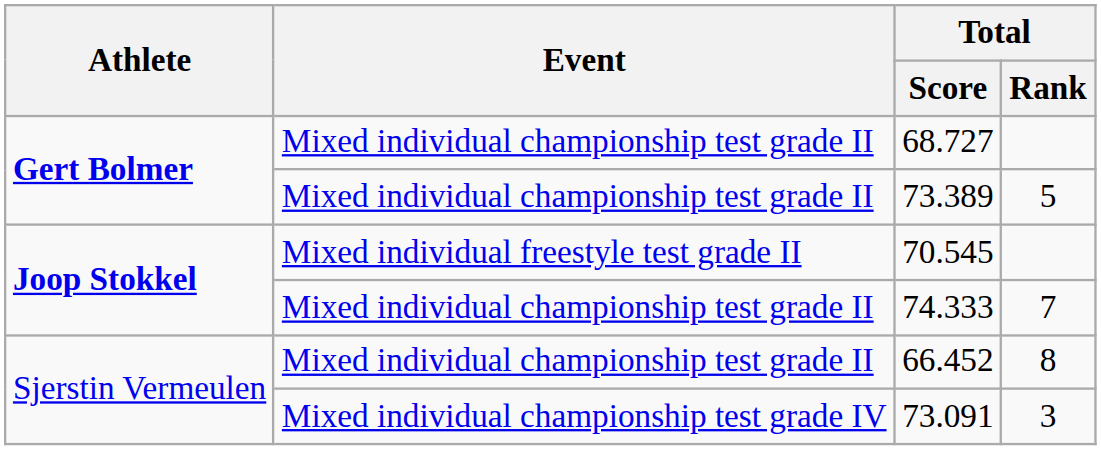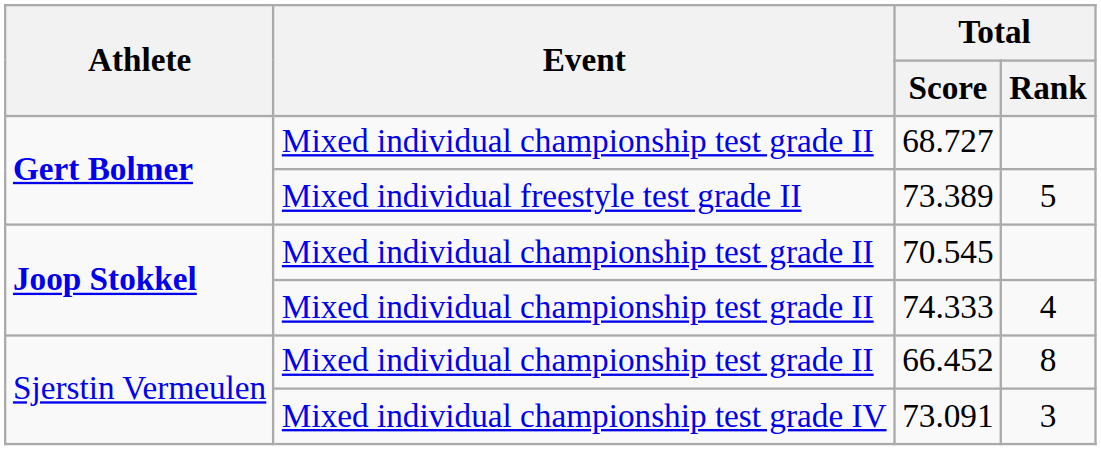73.389 | Event: Mixed individual championship test grade II -> Mixed individual freestyle test grade II
70.545 | Event: Mixed individual freestyle test grade II -> Mixed individual championship test grade II
74.333 | Total / Rank: 7 -> 4
